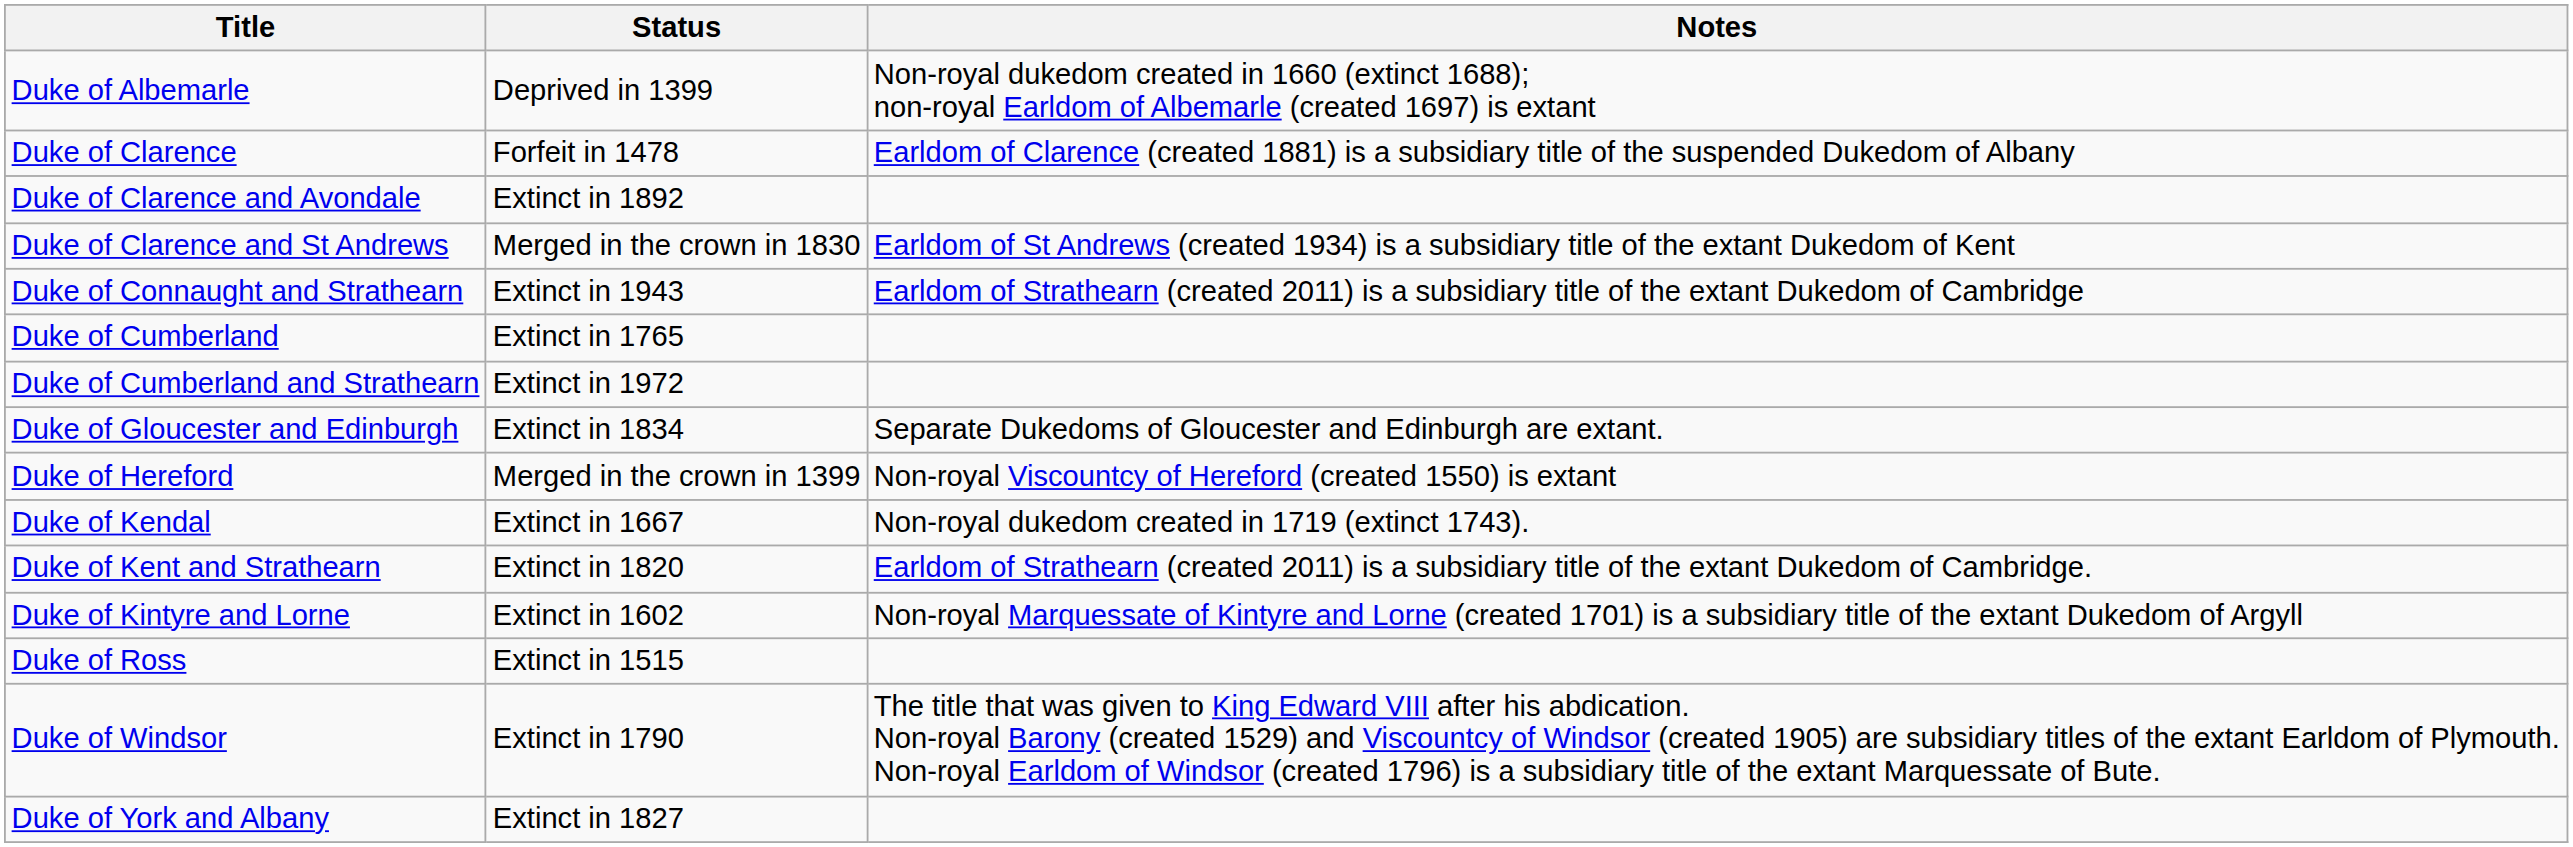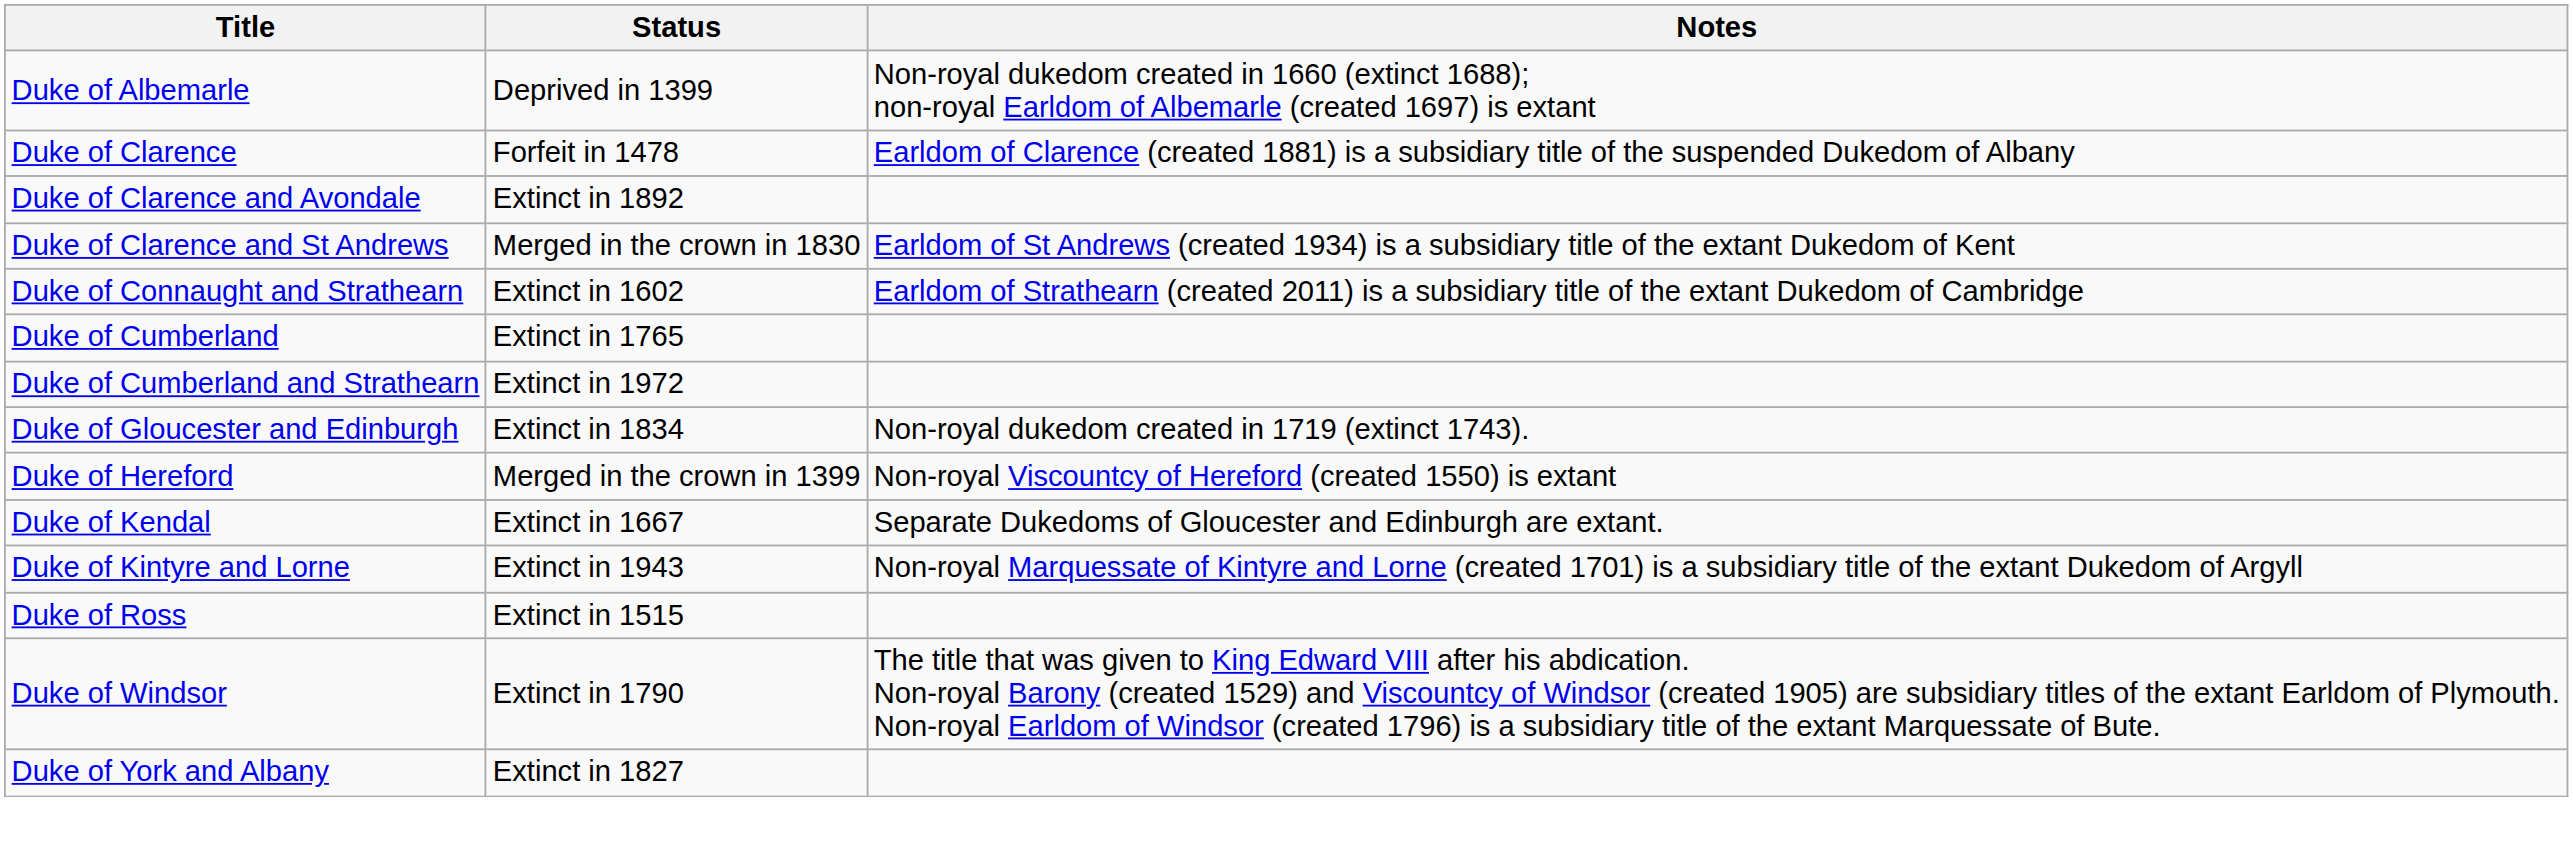Duke of Connaught and Strathearn | Status: Extinct in 1943 -> Extinct in 1602
Duke of Gloucester and Edinburgh | Notes: Separate Dukedoms of Gloucester and Edinburgh are extant. -> Non-royal dukedom created in 1719 (extinct 1743).
Duke of Kendal | Notes: Non-royal dukedom created in 1719 (extinct 1743). -> Separate Dukedoms of Gloucester and Edinburgh are extant.
- row: Duke of Kent and Strathearn | Extinct in 1820 | Earldom of Strathearn (created 2011) is a subsidiary title of the extant Dukedom of Cambridge.
Duke of Kintyre and Lorne | Status: Extinct in 1602 -> Extinct in 1943
